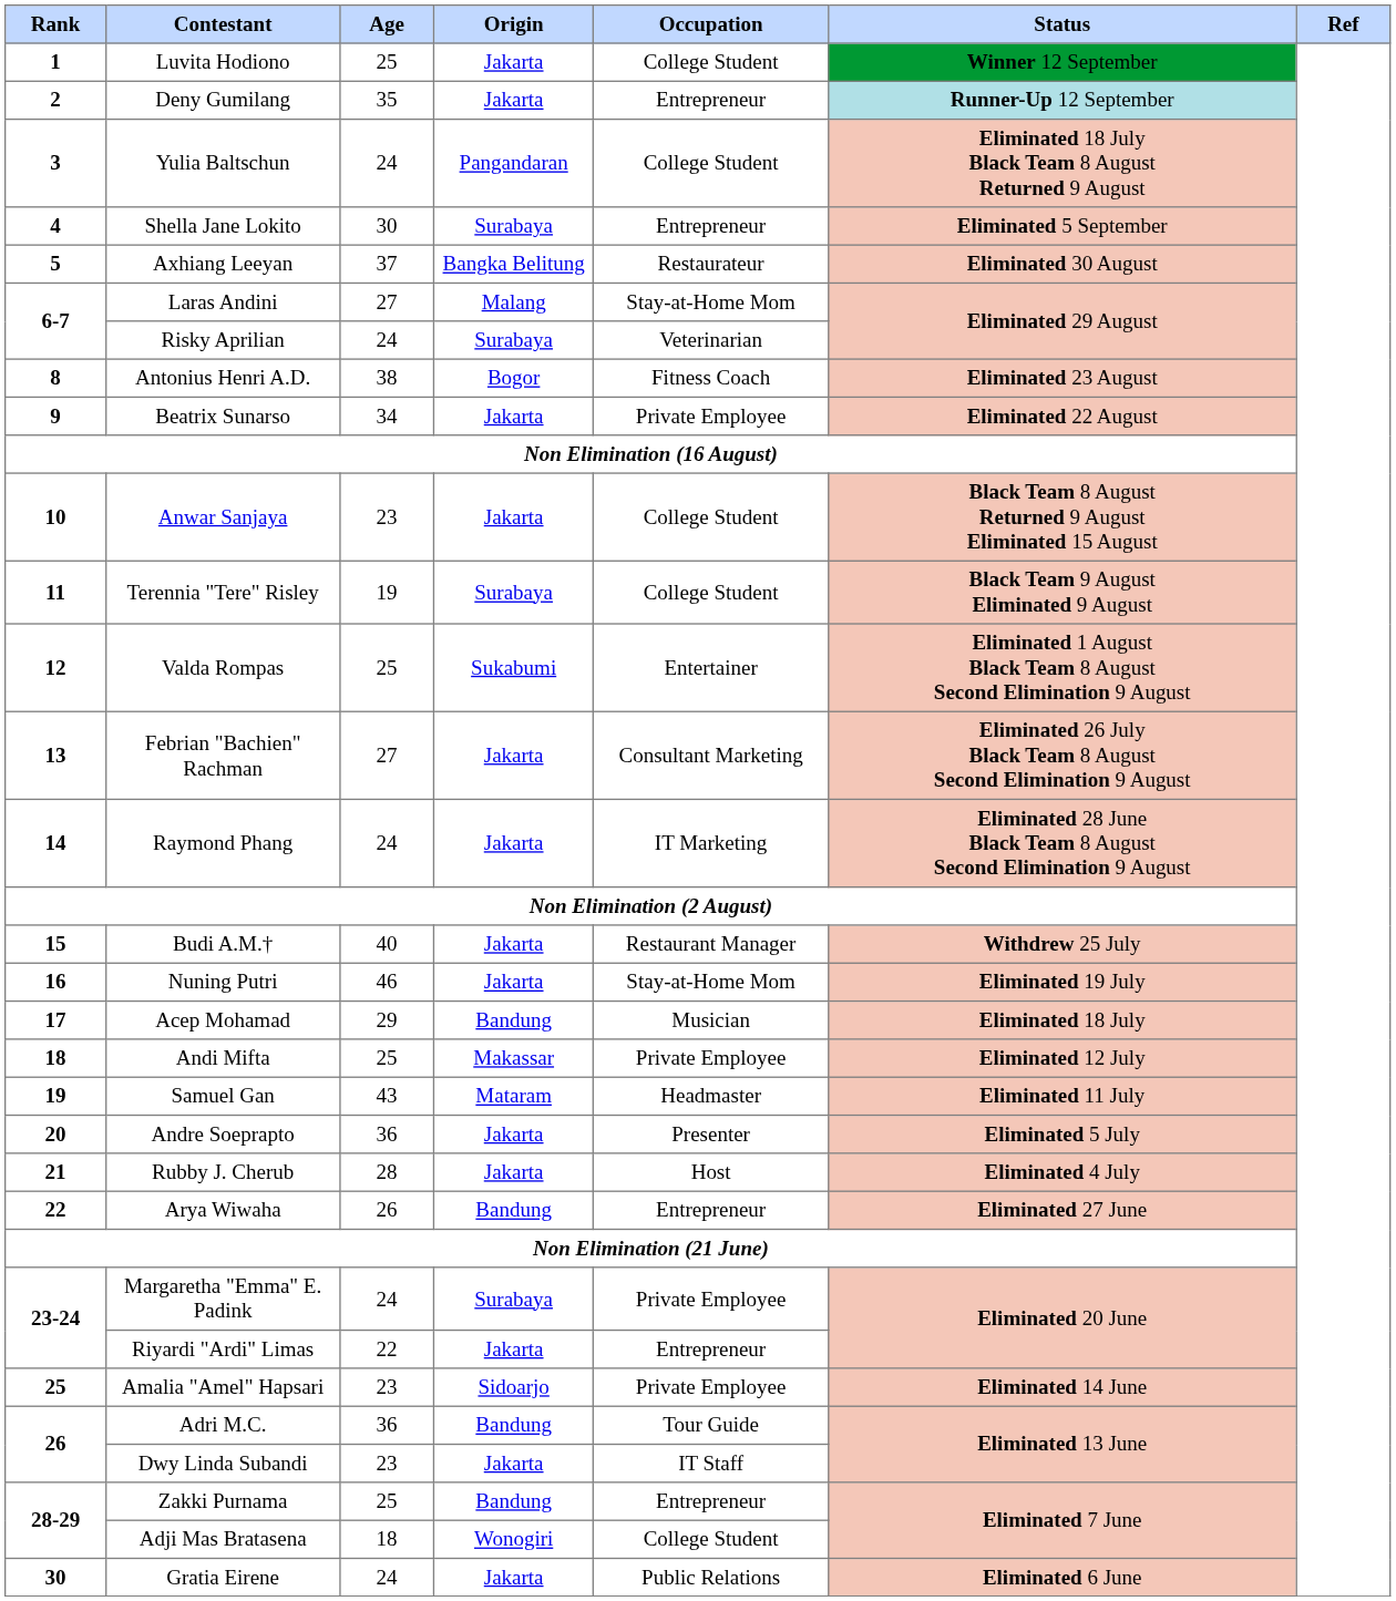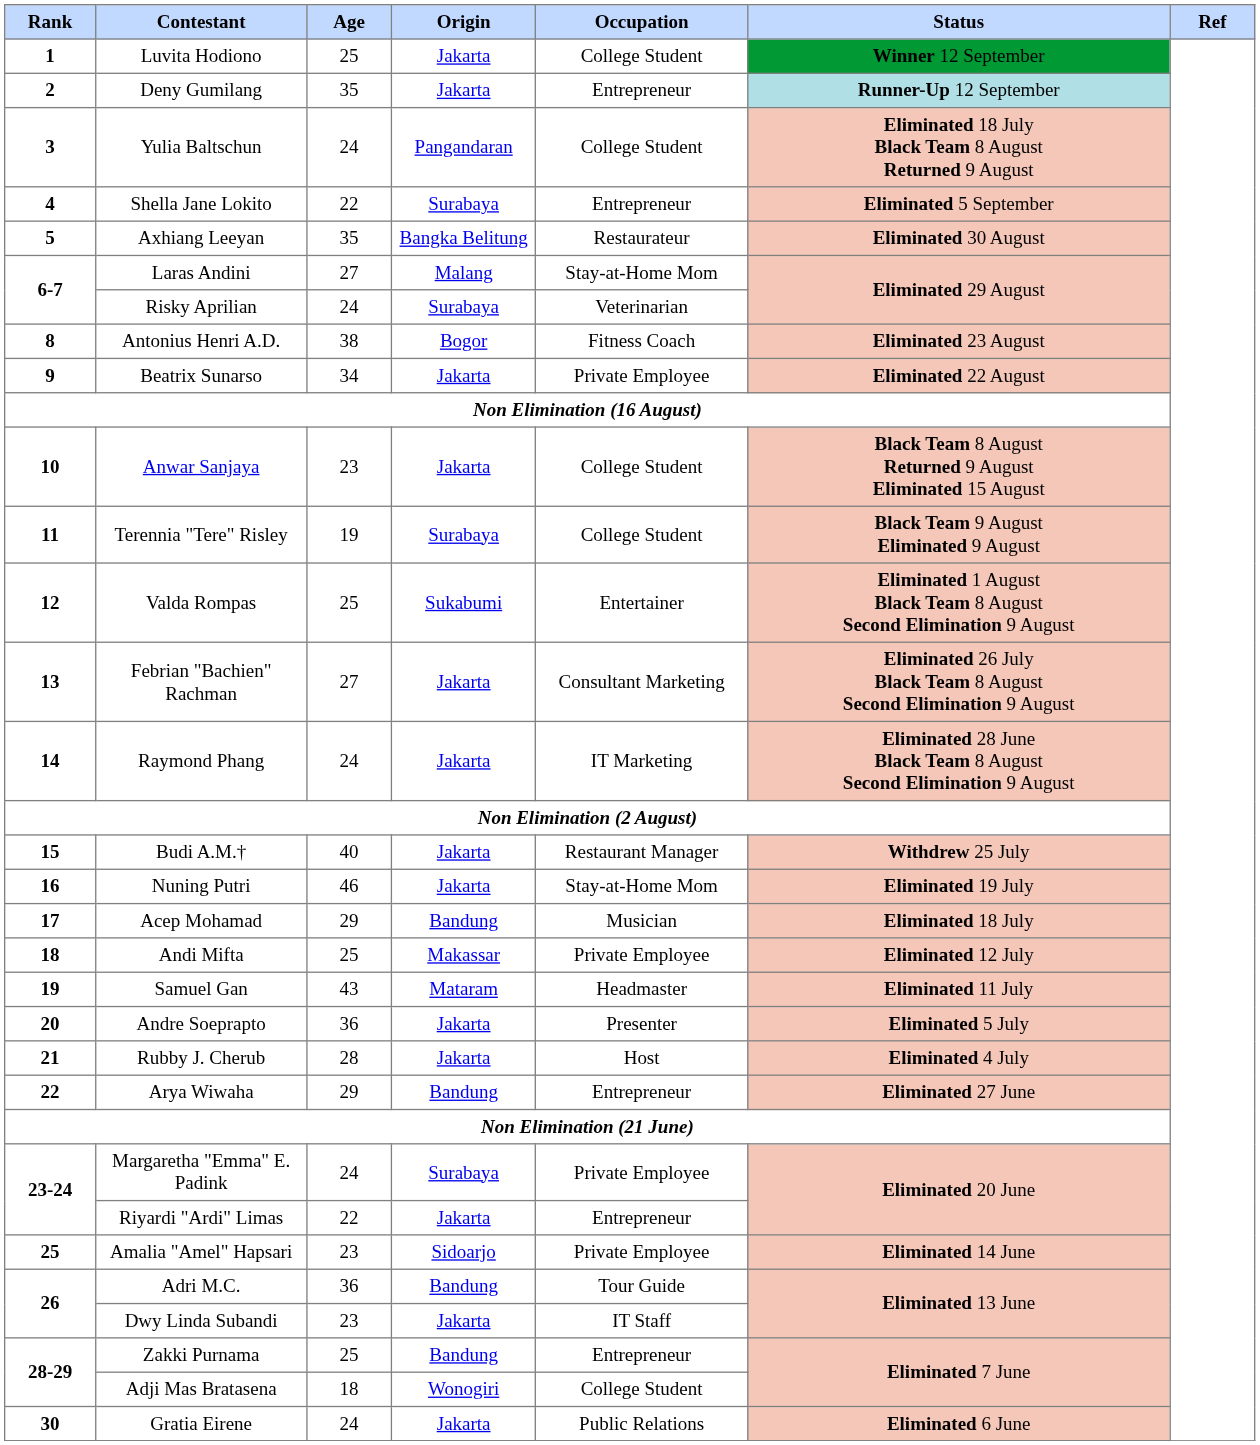Shella Jane Lokito | Age: 30 -> 22
Axhiang Leeyan | Age: 37 -> 35
Arya Wiwaha | Age: 26 -> 29
